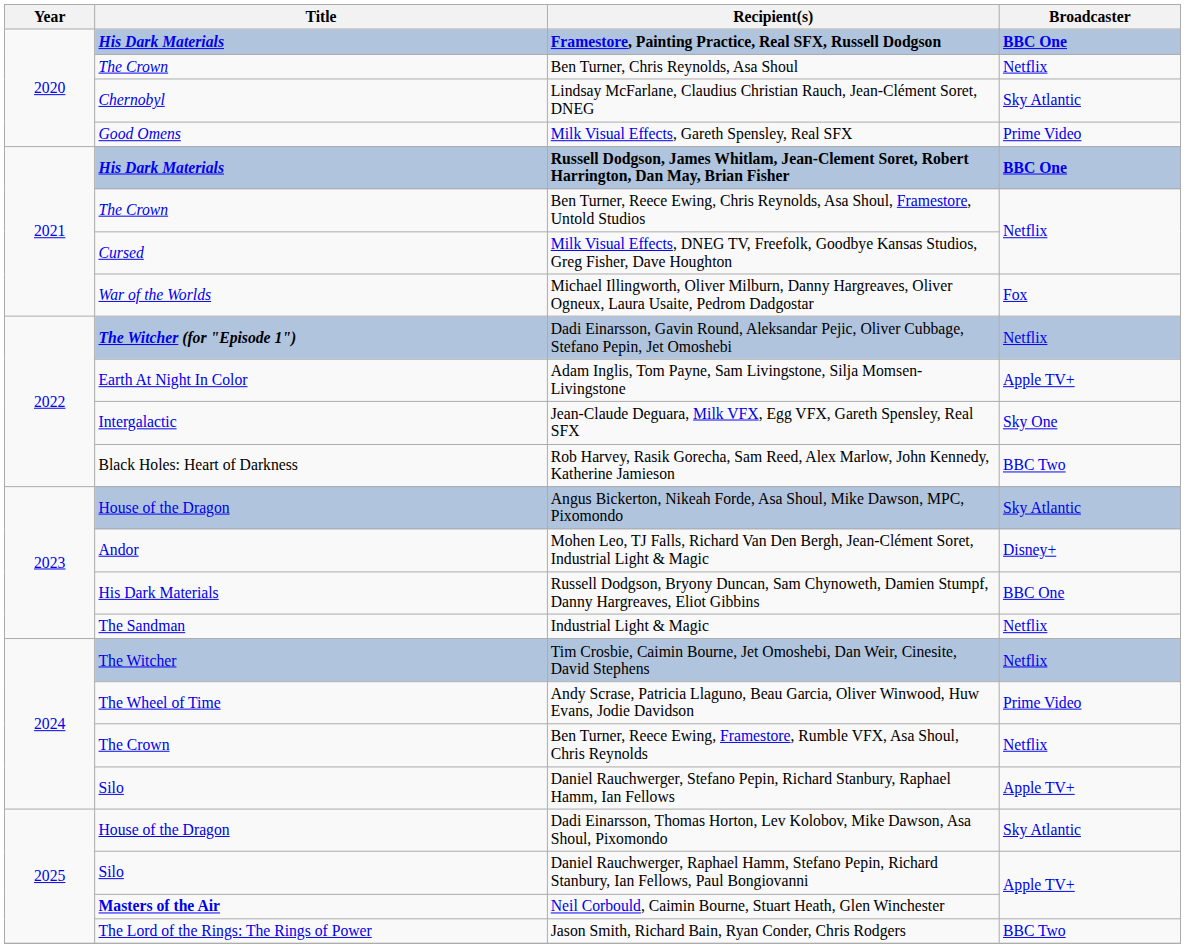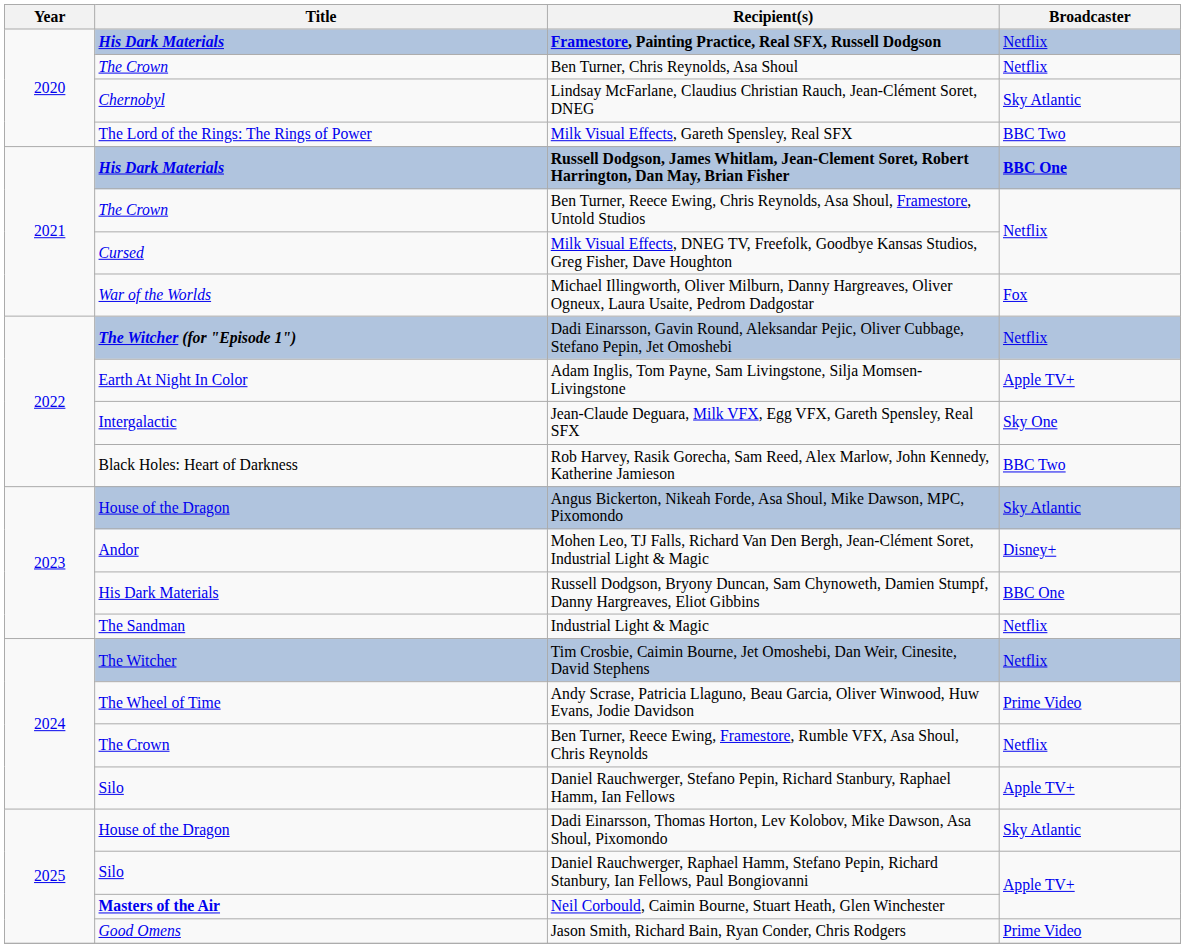Framestore, Painting Practice, Real SFX, Russell Dodgson | Broadcaster: BBC One -> Netflix
Milk Visual Effects, Gareth Spensley, Real SFX | Title: Good Omens -> The Lord of the Rings: The Rings of Power
Milk Visual Effects, Gareth Spensley, Real SFX | Broadcaster: Prime Video -> BBC Two
Jason Smith, Richard Bain, Ryan Conder, Chris Rodgers | Title: The Lord of the Rings: The Rings of Power -> Good Omens
Jason Smith, Richard Bain, Ryan Conder, Chris Rodgers | Broadcaster: BBC Two -> Prime Video
